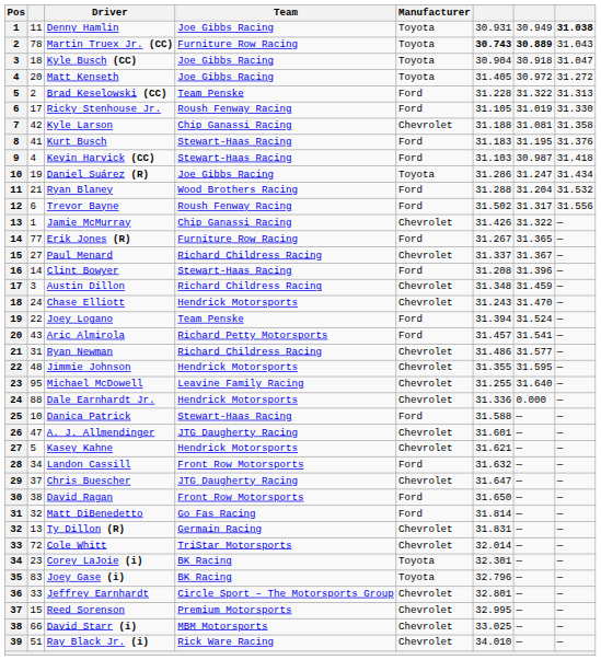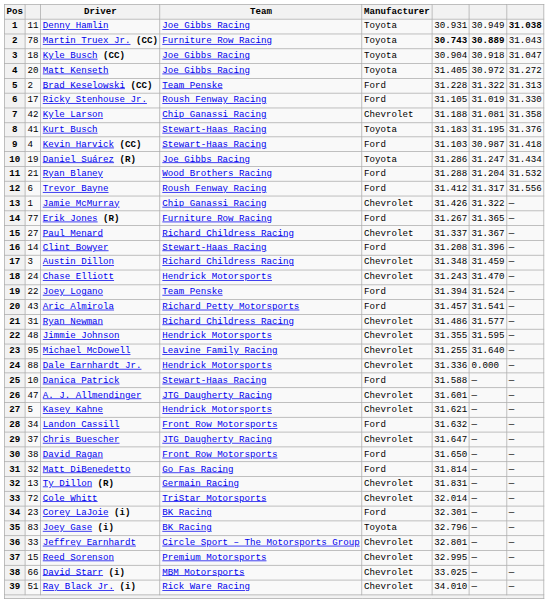Kurt Busch | Manufacturer: Ford -> Toyota
Trevor Bayne | column 6: 31.502 -> 31.412
Corey LaJoie (i) | Manufacturer: Toyota -> Ford
